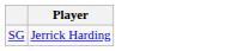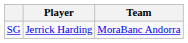+ column: Team | MoraBanc Andorra
